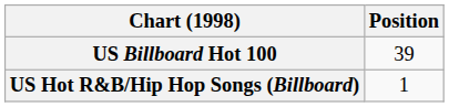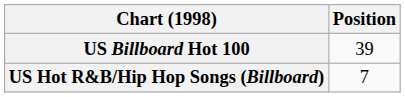US Hot R&B/Hip Hop Songs (Billboard) | Position: 1 -> 7
